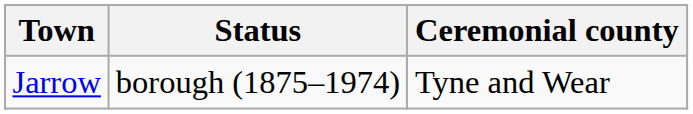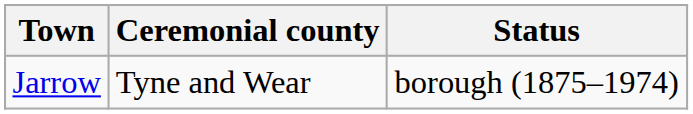columns swapped: Ceremonial county <-> Status
